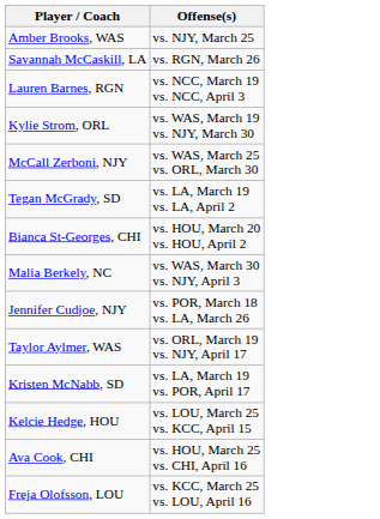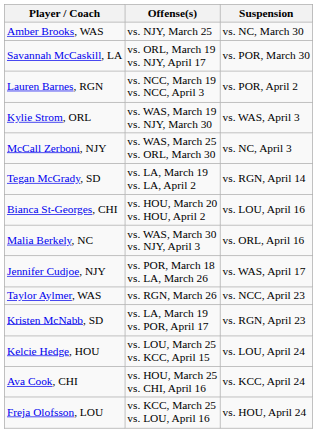+ column: Suspension | vs. NC, March 30 | vs. POR, March 30 | vs. POR, April 2 | vs. WAS, April 3 | vs. NC, April 3 | vs. RGN, April 14 | vs. LOU, April 16 | vs. ORL, April 16 | vs. WAS, April 17 | vs. NCC, April 23 | vs. RGN, April 23 | vs. LOU, April 24 | vs. KCC, April 24 | vs. HOU, April 24
Savannah McCaskill, LA | Offense(s): vs. RGN, March 26 -> vs. ORL, March 19 vs. NJY, April 17
Taylor Aylmer, WAS | Offense(s): vs. ORL, March 19 vs. NJY, April 17 -> vs. RGN, March 26
